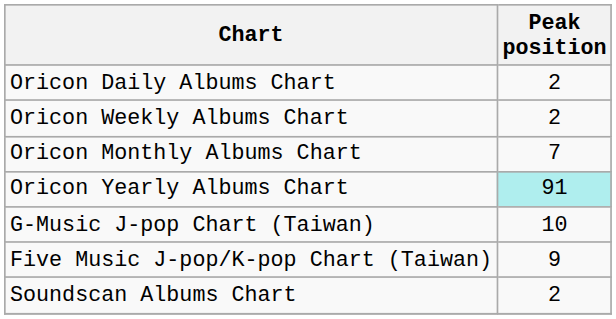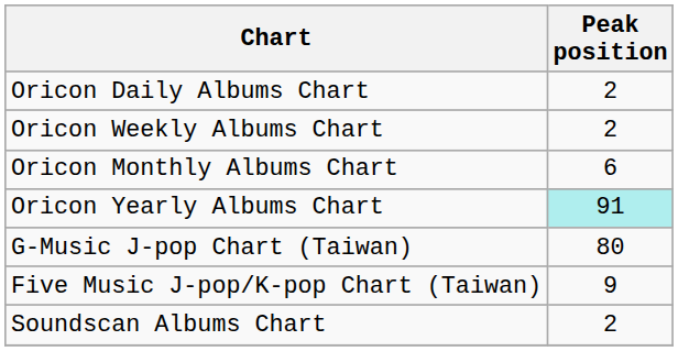Oricon Monthly Albums Chart | Peak position: 7 -> 6
G-Music J-pop Chart (Taiwan) | Peak position: 10 -> 80
